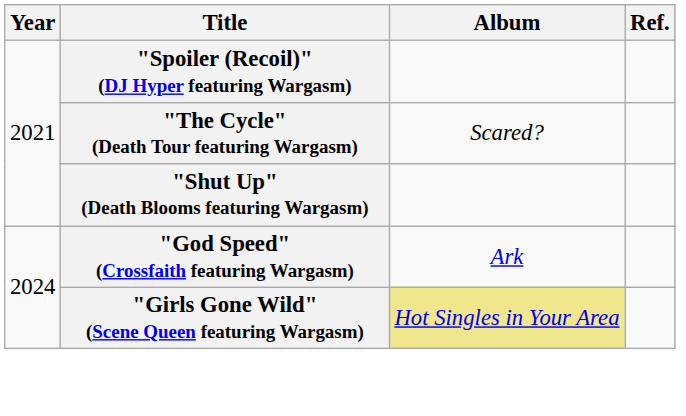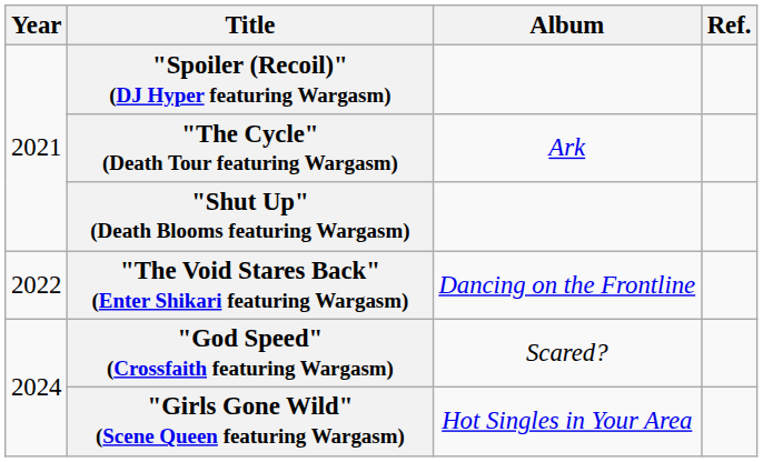"The Cycle" (Death Tour featuring Wargasm) | Album: Scared? -> Ark
+ row: 2022 | "The Void Stares Back" (Enter Shikari featuring Wargasm) | Dancing on the Frontline
"God Speed" (Crossfaith featuring Wargasm) | Album: Ark -> Scared?
"Girls Gone Wild" (Scene Queen featuring Wargasm) | Album: khaki background -> no background
